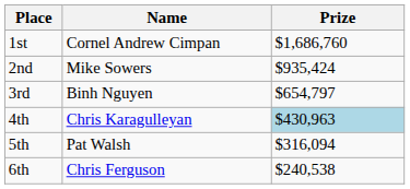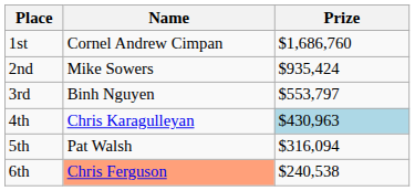3rd | Prize: $654,797 -> $553,797
6th | Name: no background -> lightsalmon background
